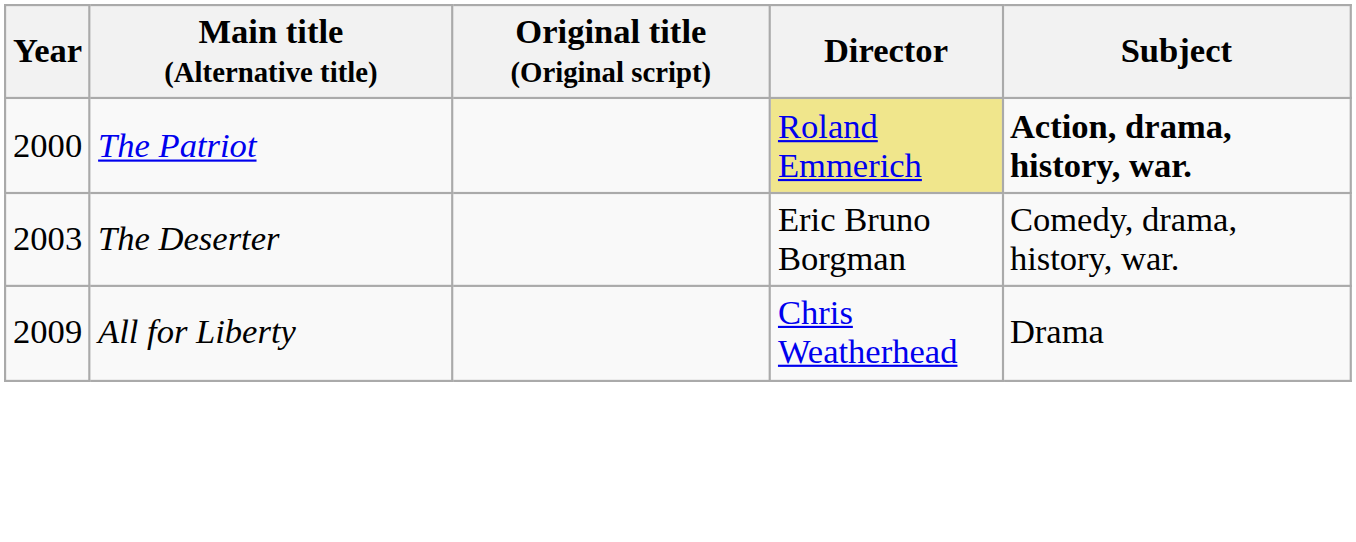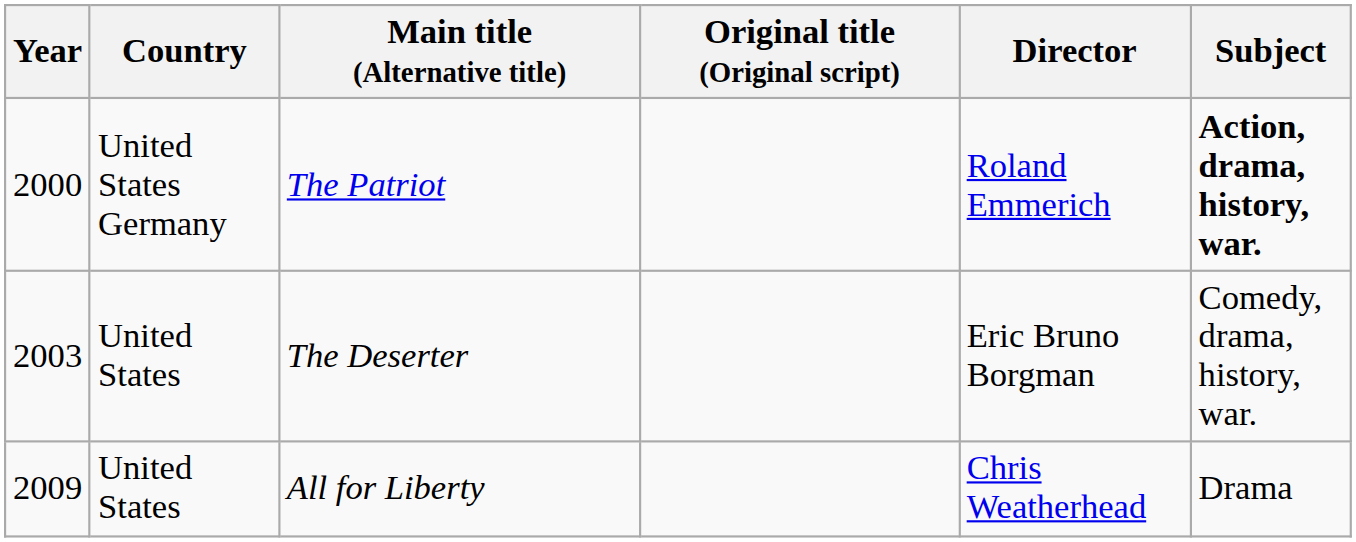+ column: Country | United States Germany | United States | United States
The Patriot | Director: khaki background -> no background
